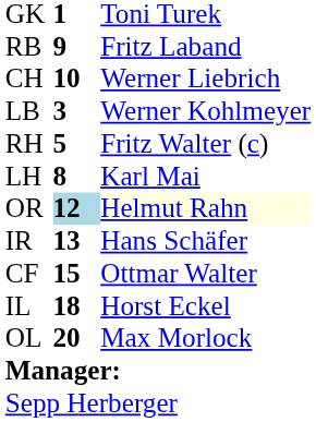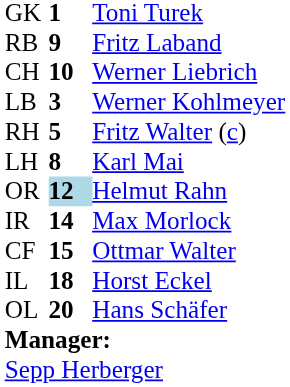OR | column 3: lightyellow background -> no background
IR | column 2: 13 -> 14
IR | column 3: Hans Schäfer -> Max Morlock
OL | column 3: Max Morlock -> Hans Schäfer
